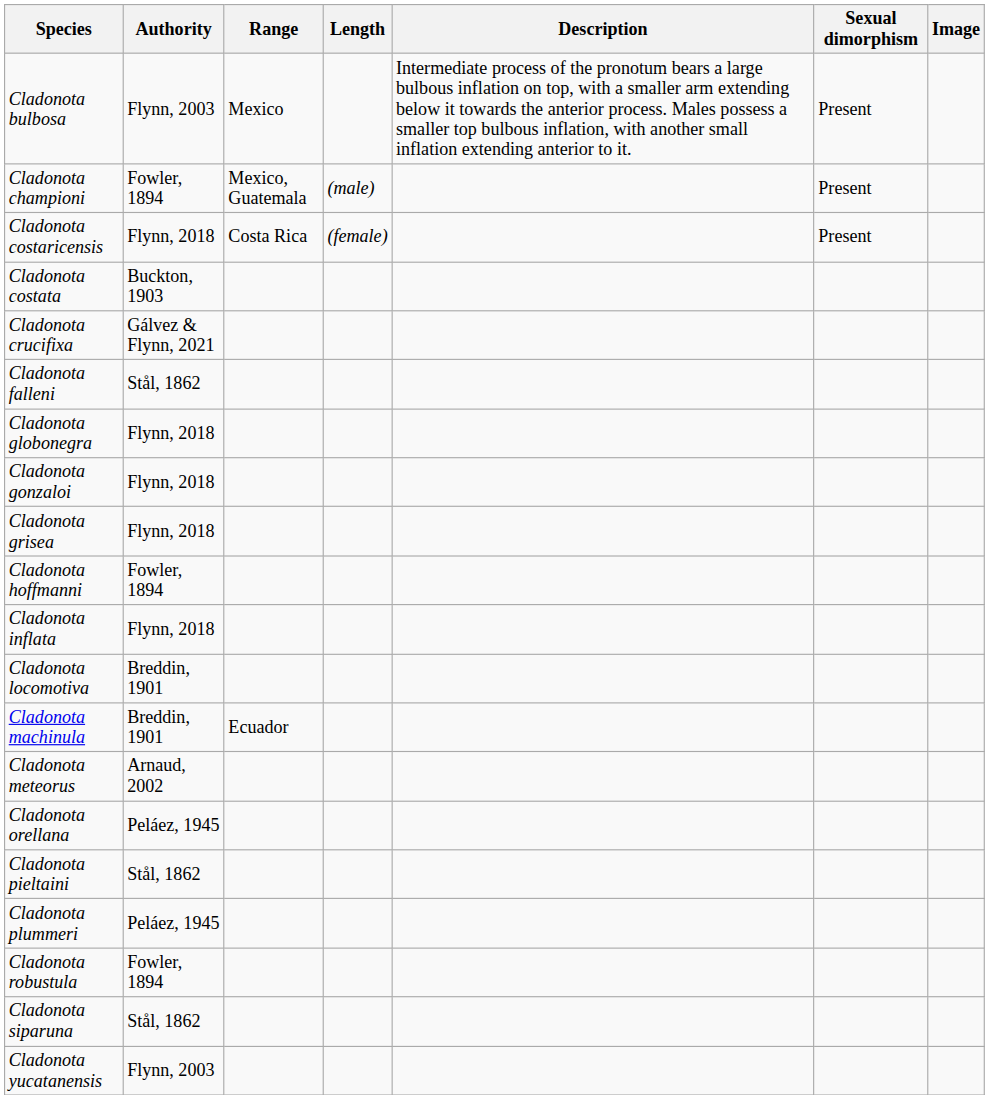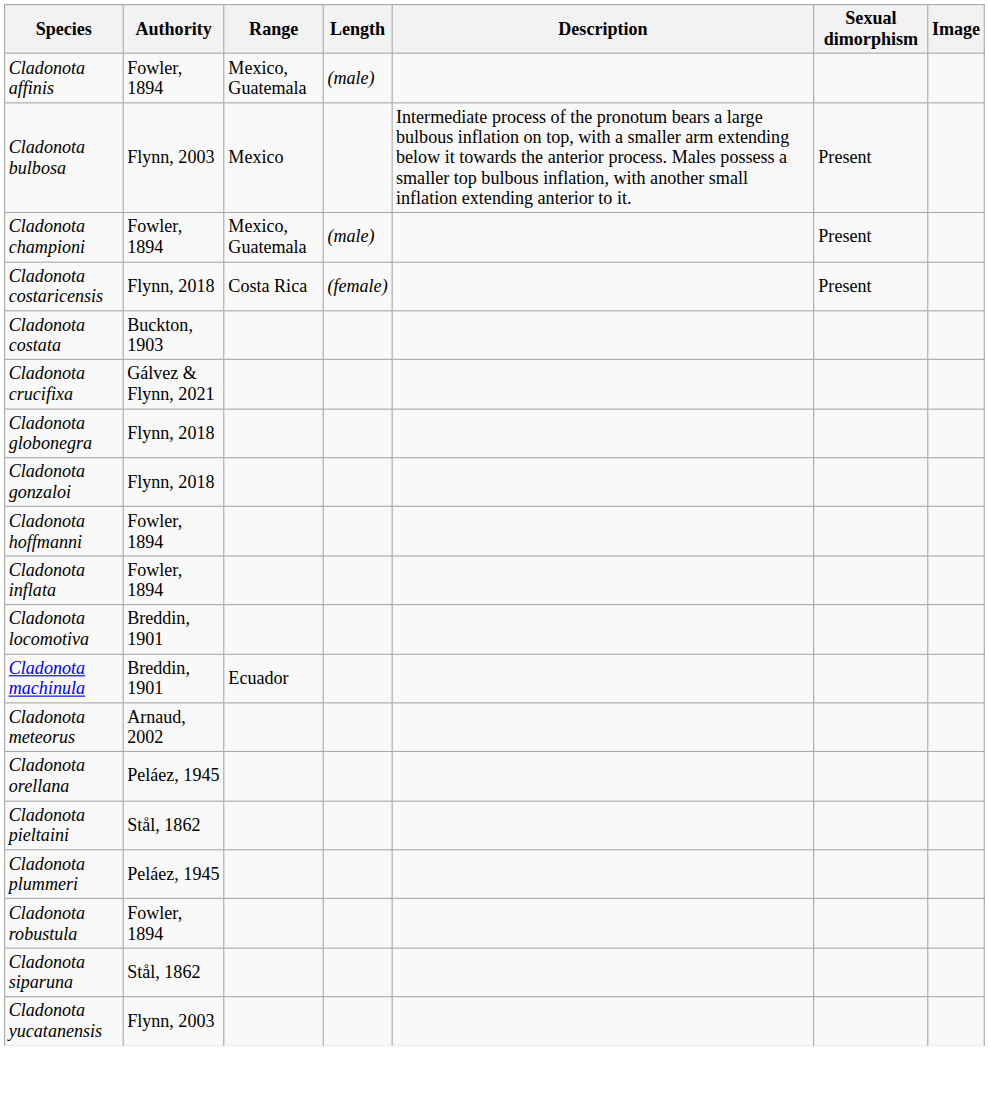+ row: Cladonota affinis | Fowler, 1894 | Mexico, Guatemala | (male)
- row: Cladonota falleni | Stål, 1862
- row: Cladonota grisea | Flynn, 2018
Cladonota inflata | Authority: Flynn, 2018 -> Fowler, 1894
